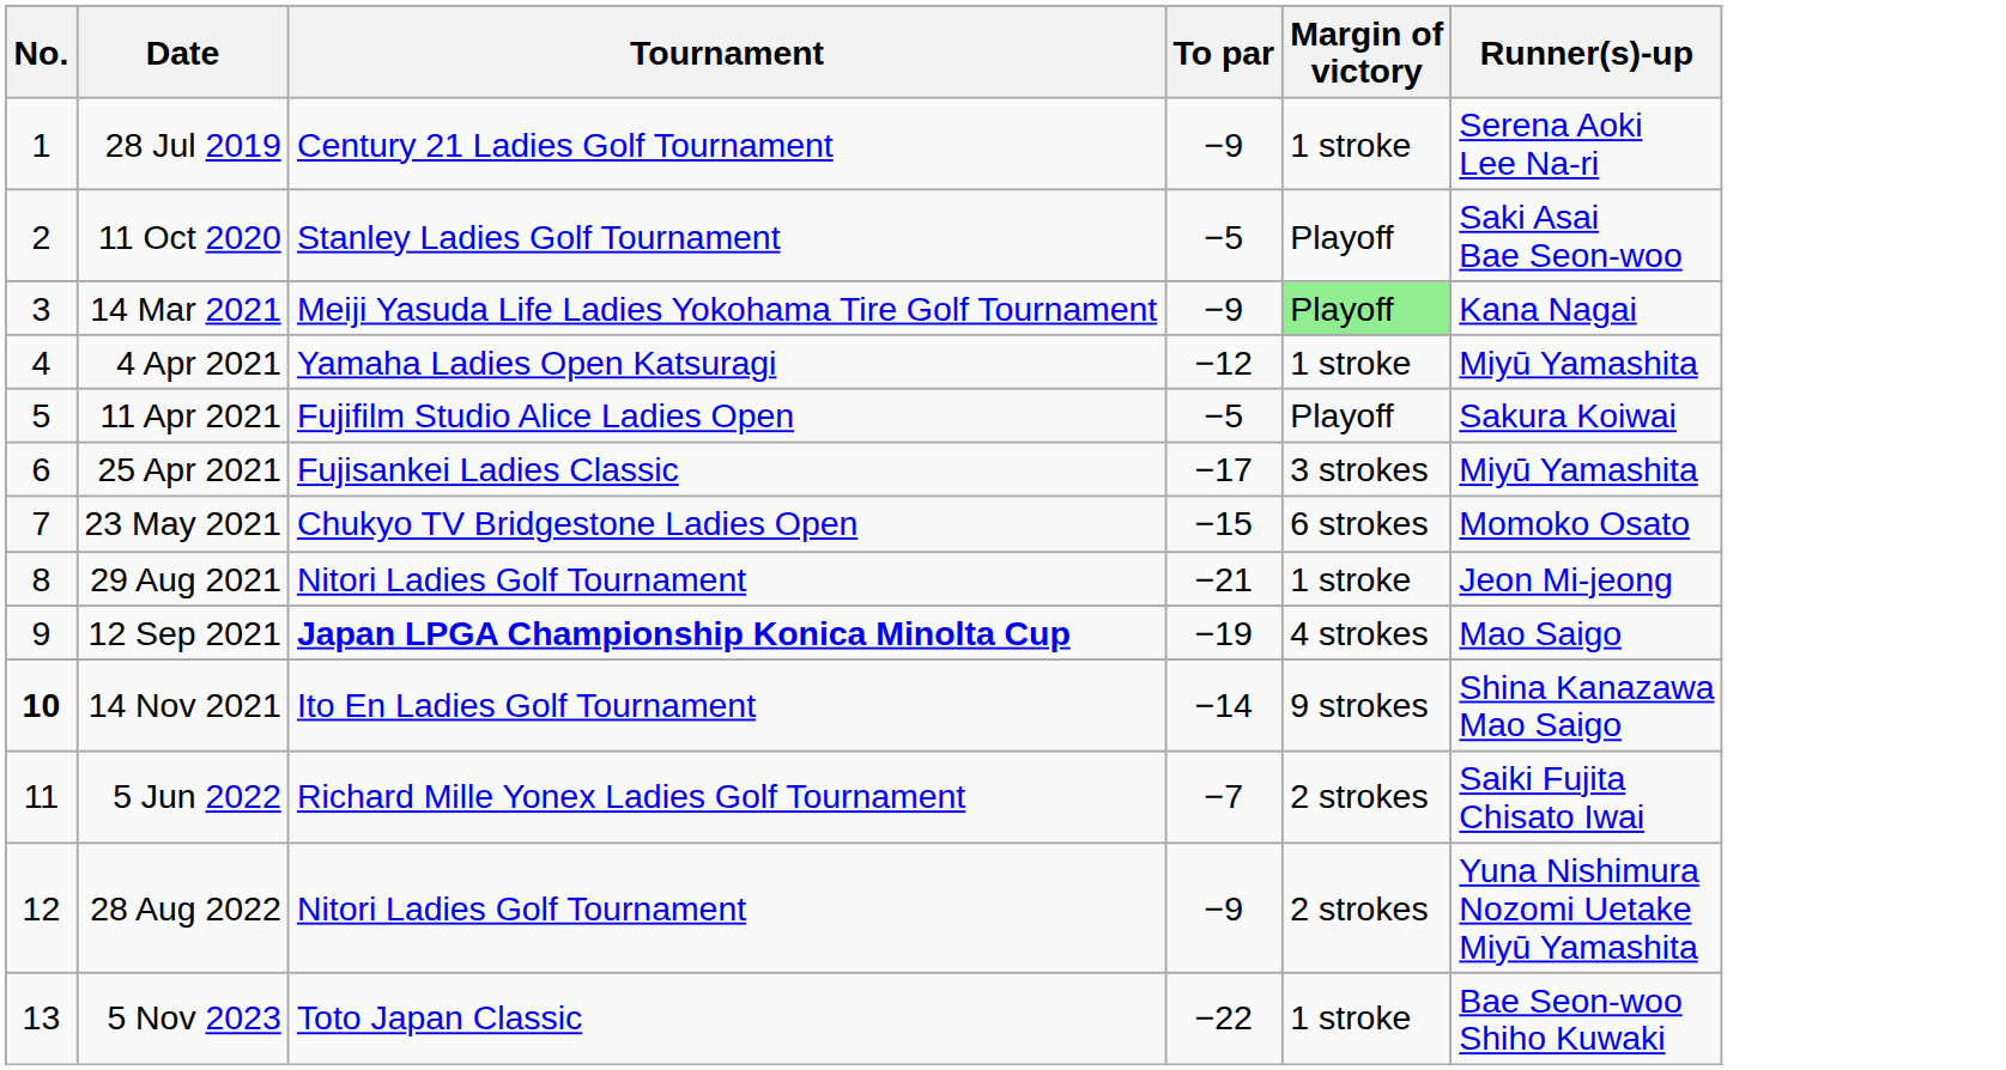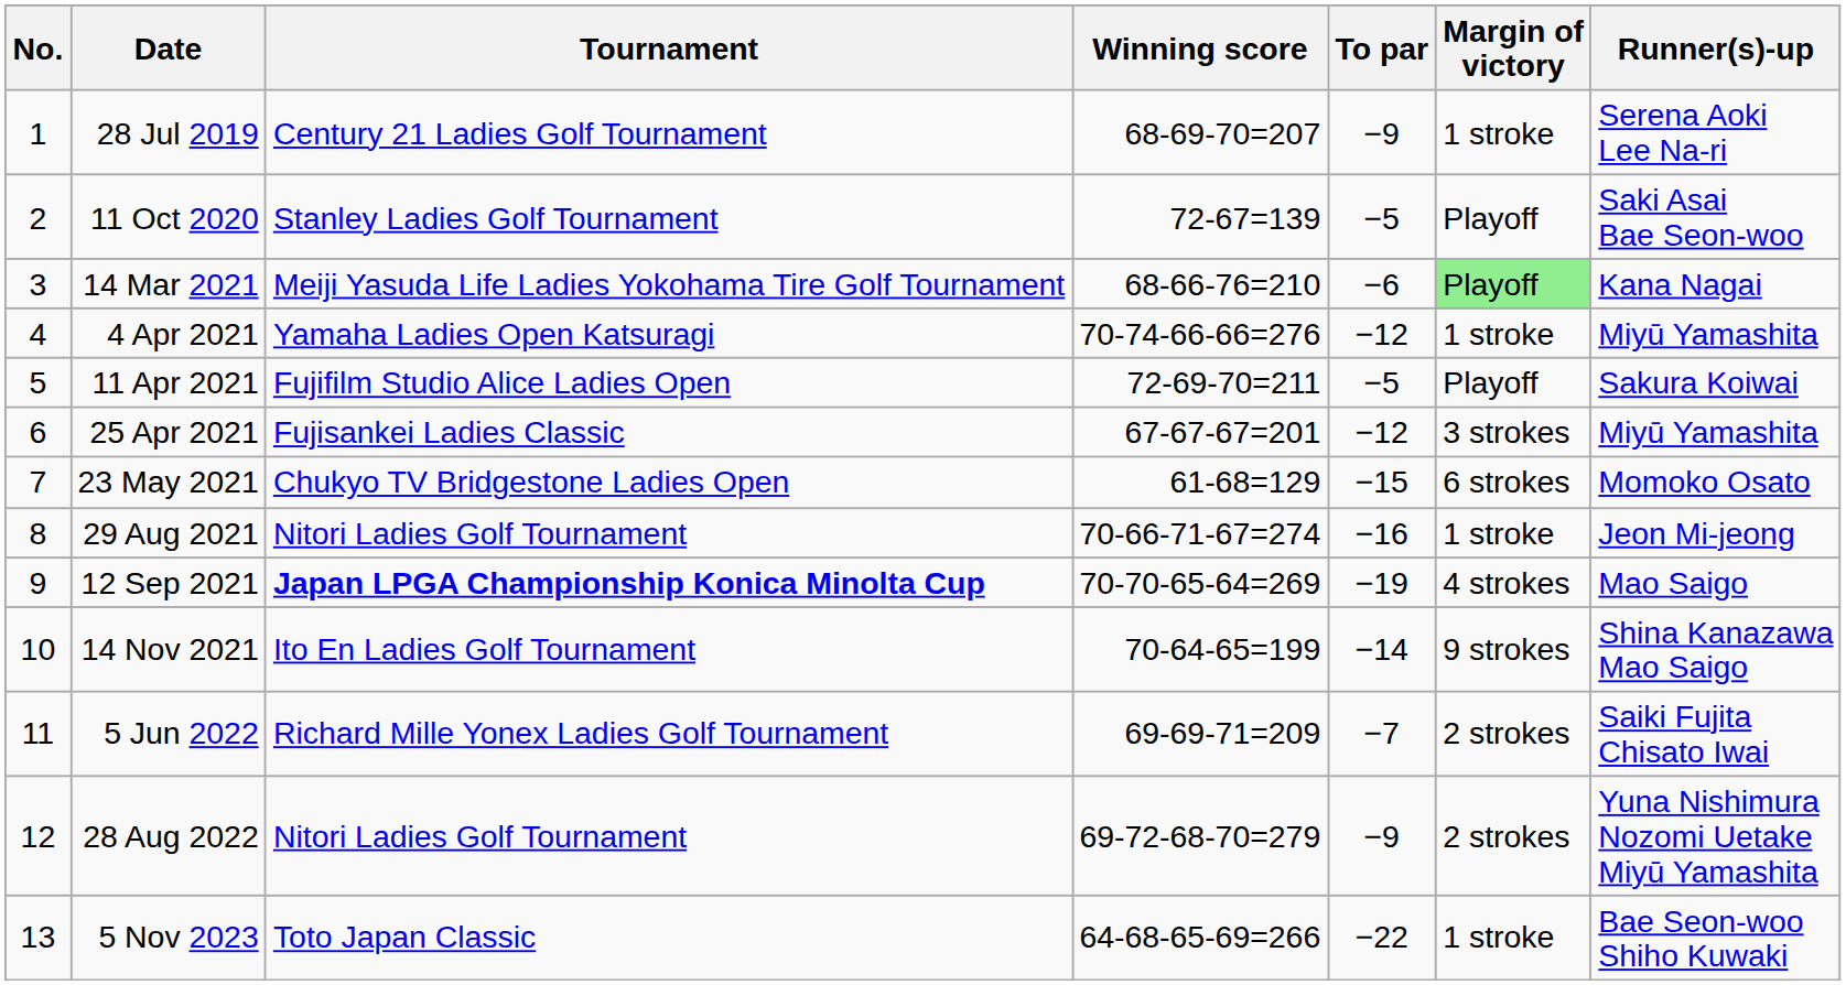+ column: Winning score | 68-69-70=207 | 72-67=139 | 68-66-76=210 | 70-74-66-66=276 | 72-69-70=211 | 67-67-67=201 | 61-68=129 | 70-66-71-67=274 | 70-70-65-64=269 | 70-64-65=199 | 69-69-71=209 | 69-72-68-70=279 | 64-68-65-69=266
14 Mar 2021 | To par: −9 -> −6
25 Apr 2021 | To par: −17 -> −12
29 Aug 2021 | To par: −21 -> −16
14 Nov 2021 | No.: bold -> normal
